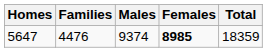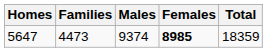5647 | Families: 4476 -> 4473
